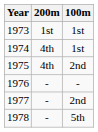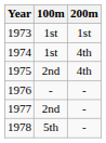columns swapped: 100m <-> 200m
